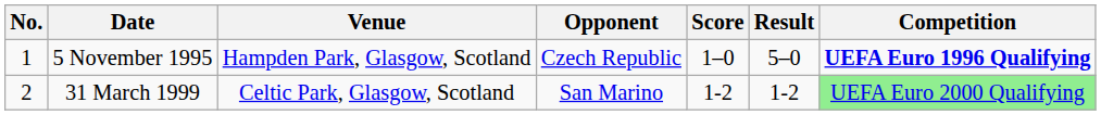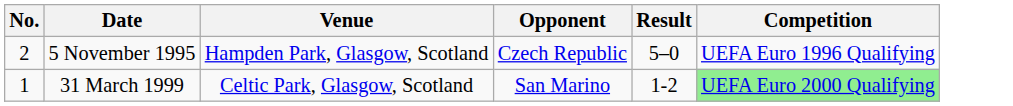- column: Score | 1–0 | 1-2
5 November 1995 | No.: 1 -> 2
5 November 1995 | Competition: bold -> normal
31 March 1999 | No.: 2 -> 1
